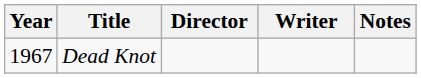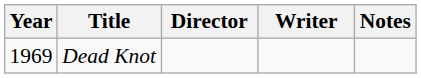Dead Knot | Year: 1967 -> 1969
